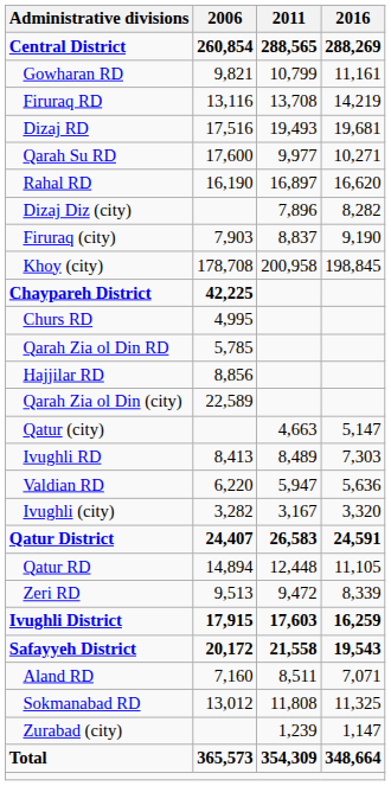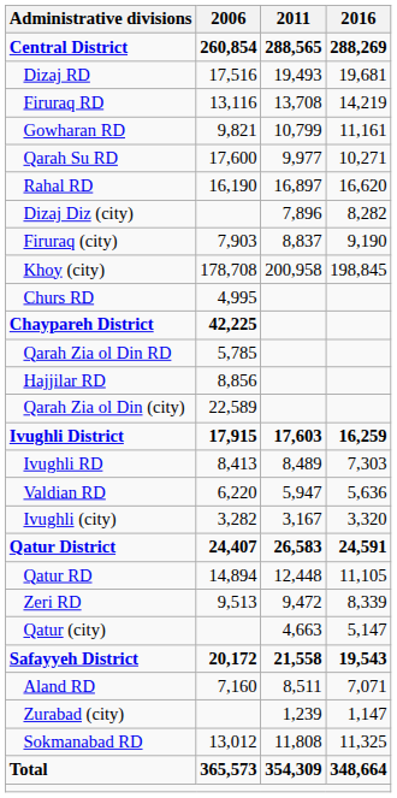rows swapped: Dizaj RD <-> Gowharan RD
rows swapped: Chaypareh District <-> Churs RD
rows swapped: Ivughli District <-> Qatur (city)
rows swapped: Sokmanabad RD <-> Zurabad (city)
